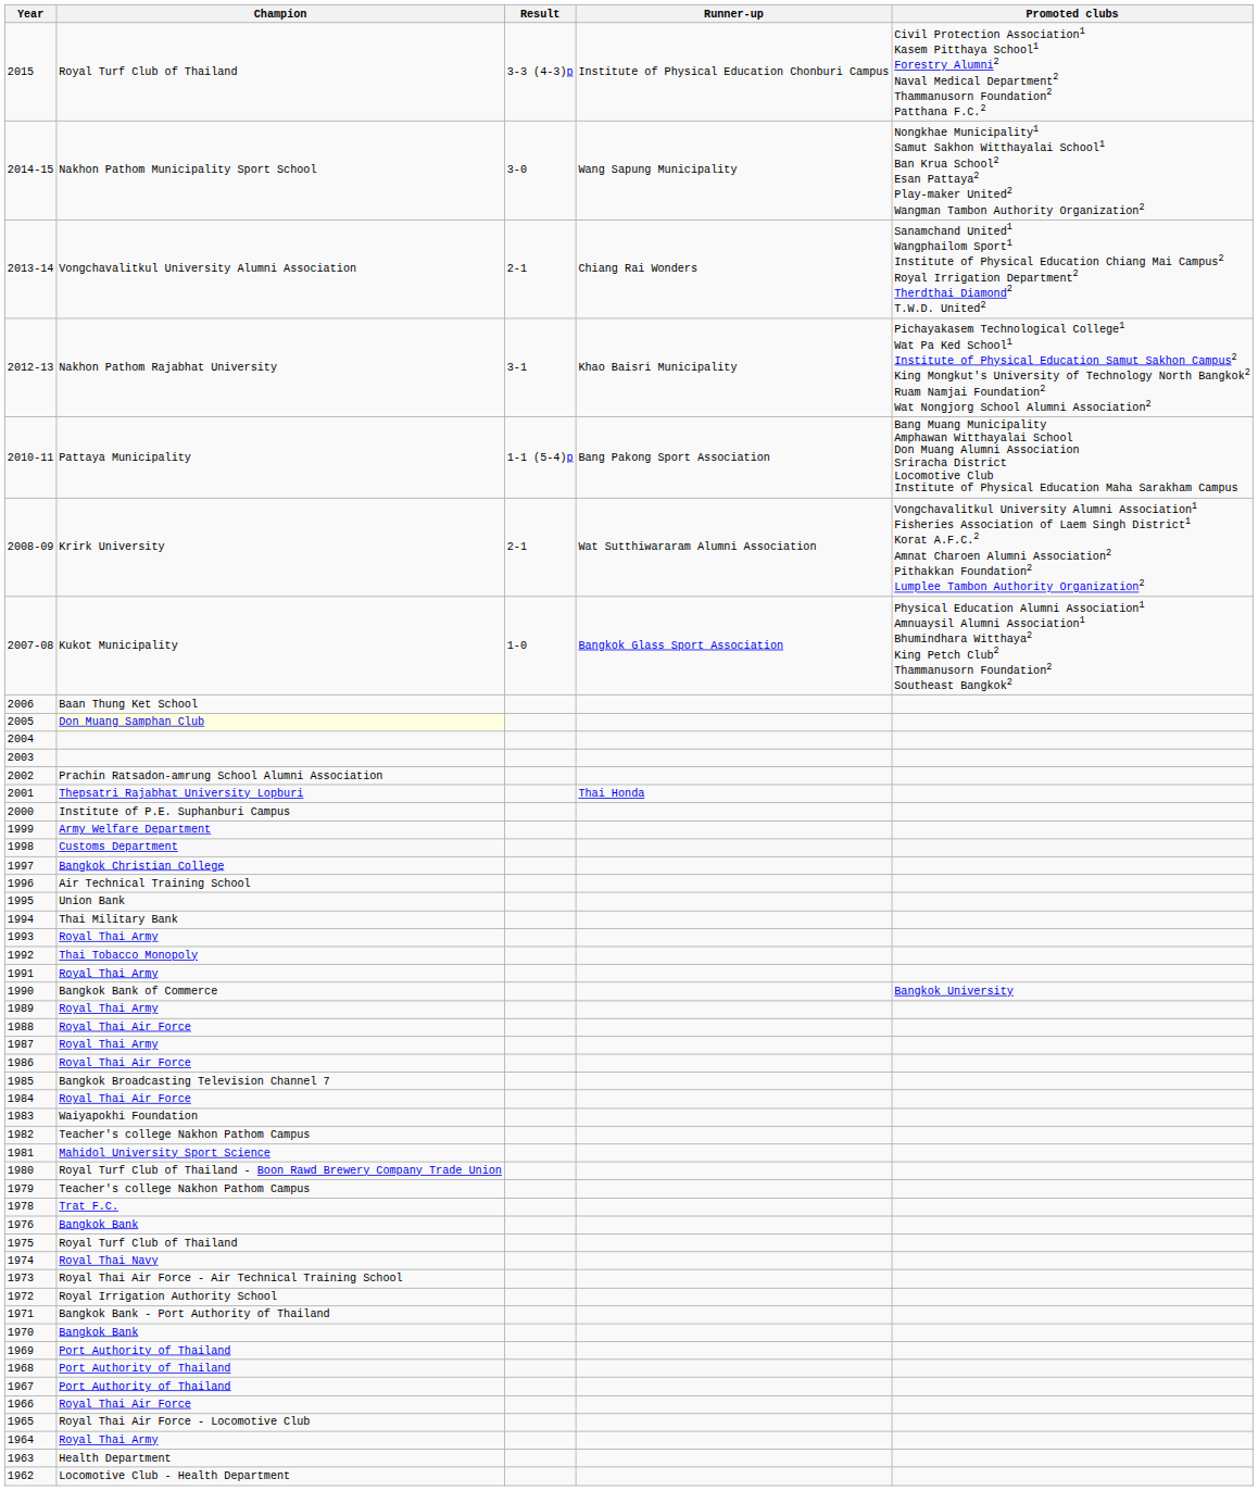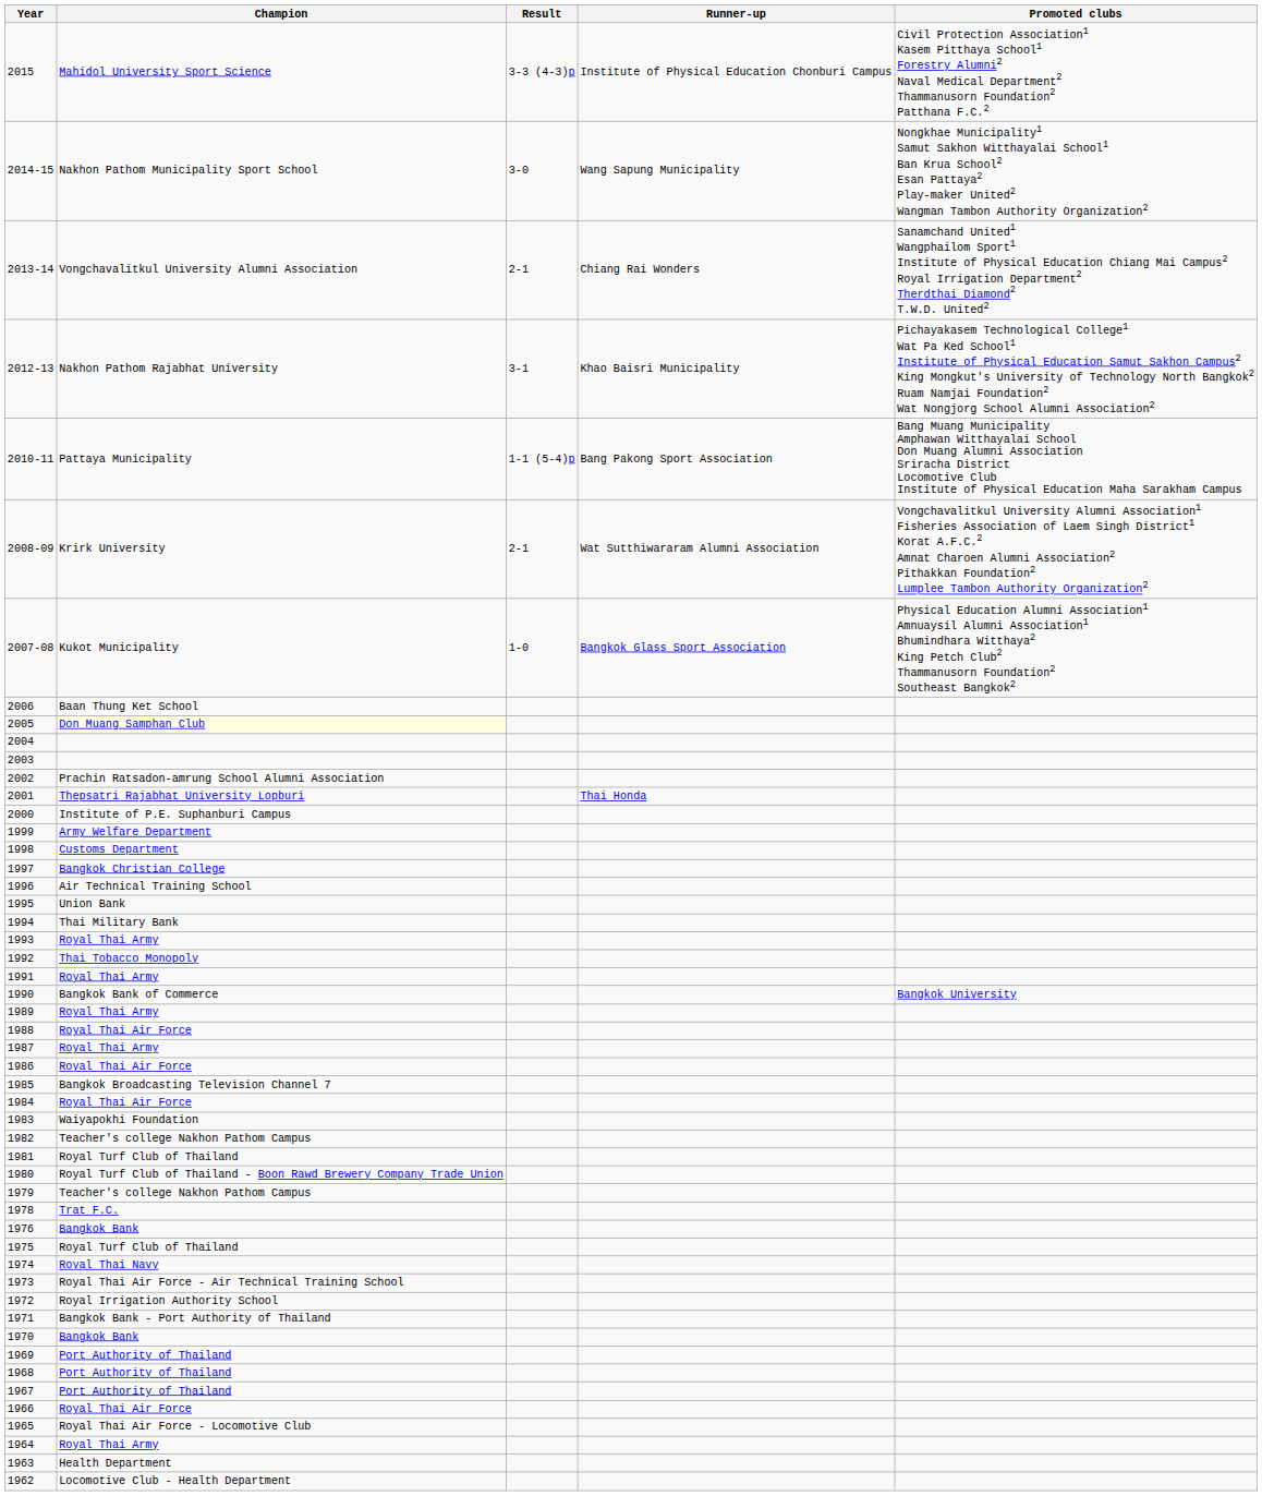2015 | Champion: Royal Turf Club of Thailand -> Mahidol University Sport Science
1981 | Champion: Mahidol University Sport Science -> Royal Turf Club of Thailand
